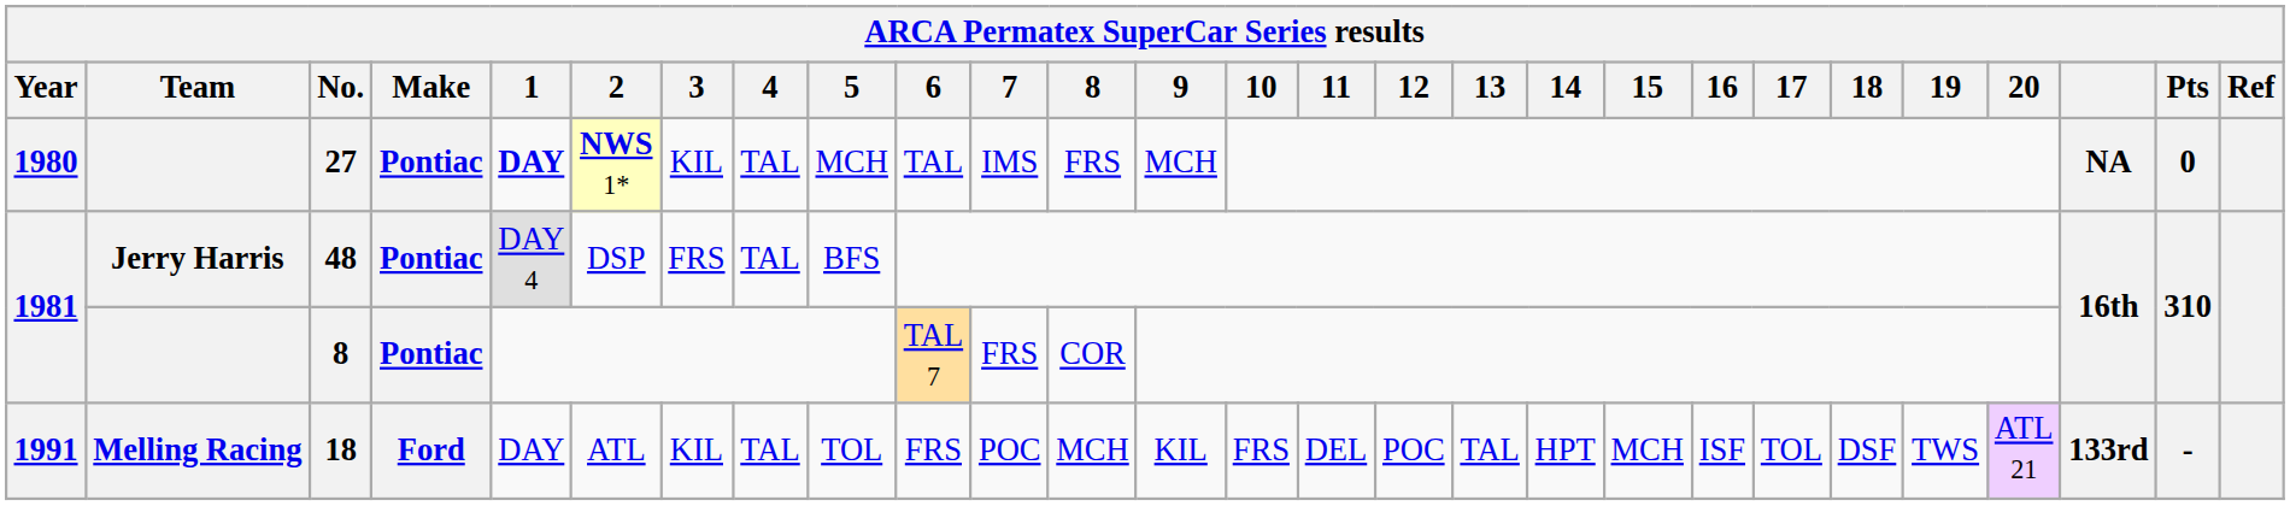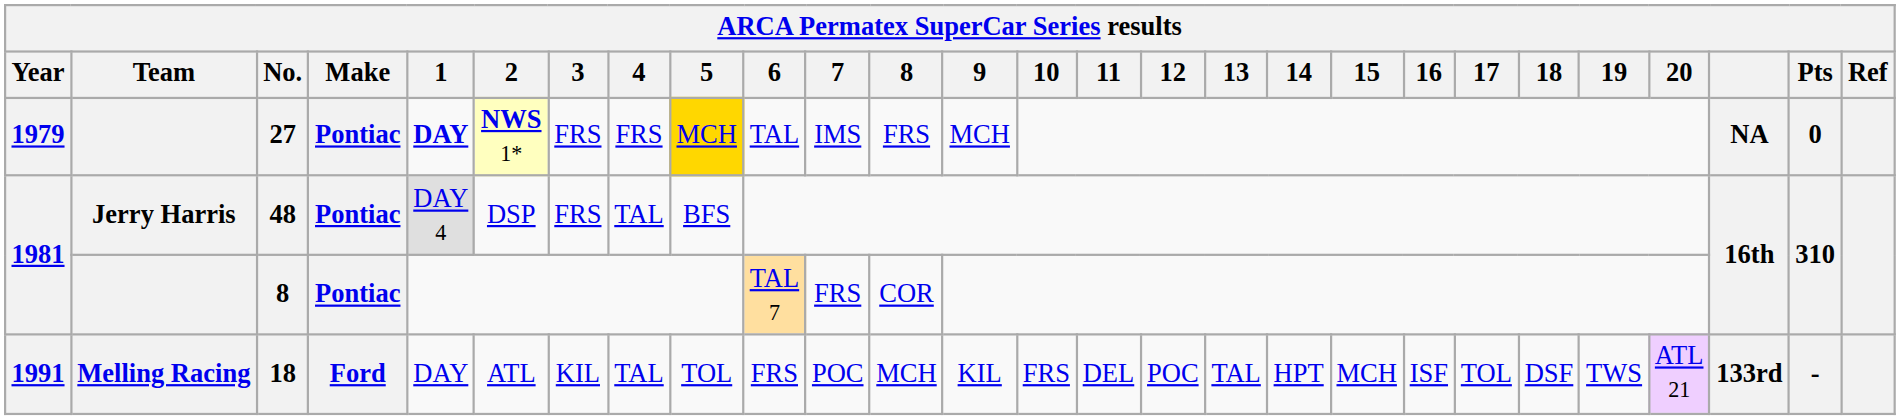27 | Year: 1980 -> 1979
27 | 3: KIL -> FRS
27 | 4: TAL -> FRS
27 | 5: no background -> gold background
